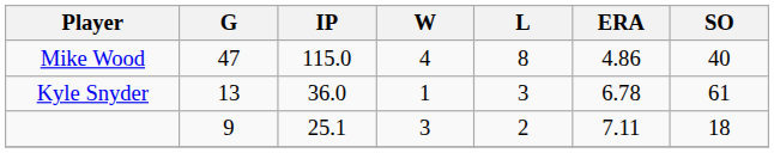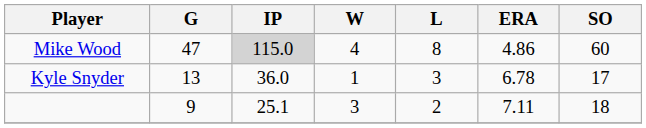Mike Wood | IP: no background -> lightgrey background
Mike Wood | SO: 40 -> 60
Kyle Snyder | SO: 61 -> 17
